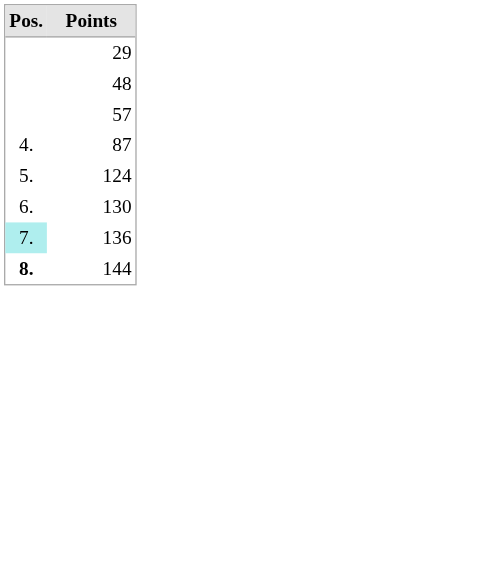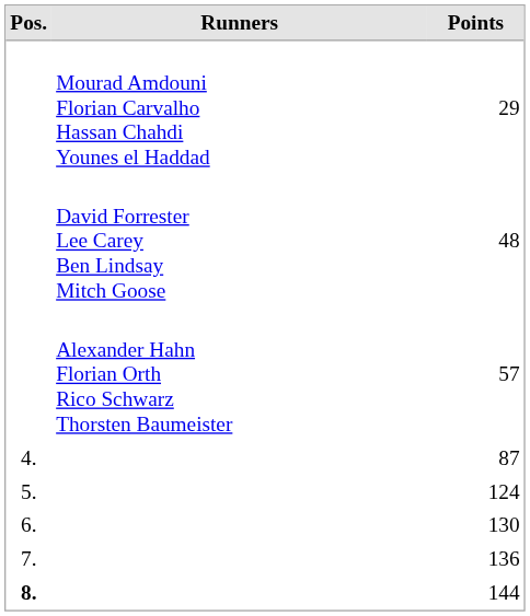+ column: Runners | Mourad Amdouni Florian Carvalho Hassan Chahdi Younes el Haddad | David Forrester Lee Carey Ben Lindsay Mitch Goose | Alexander Hahn Florian Orth Rico Schwarz Thorsten Baumeister
136 | Pos.: paleturquoise background -> no background
